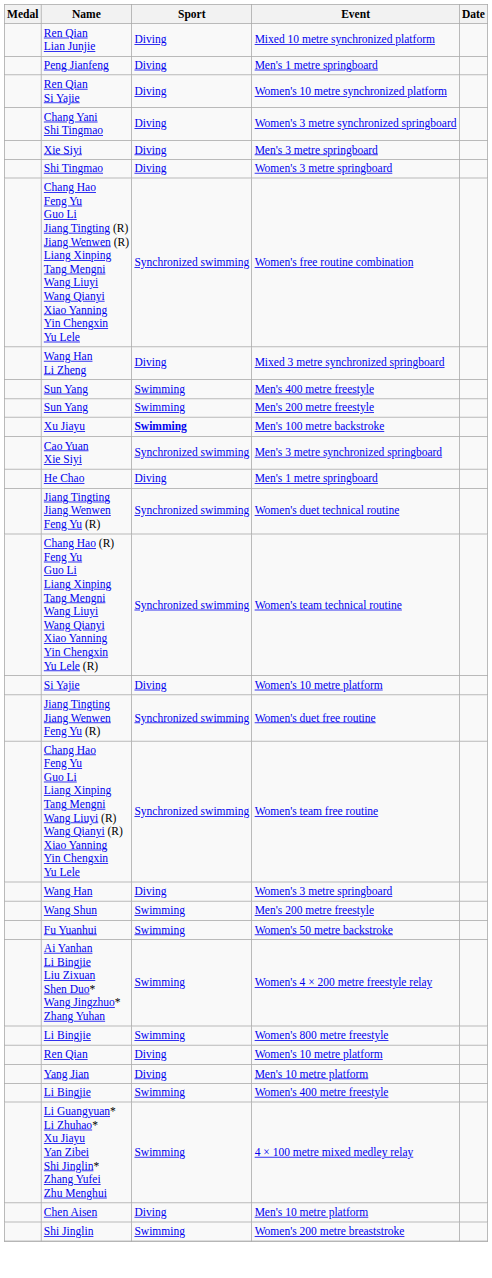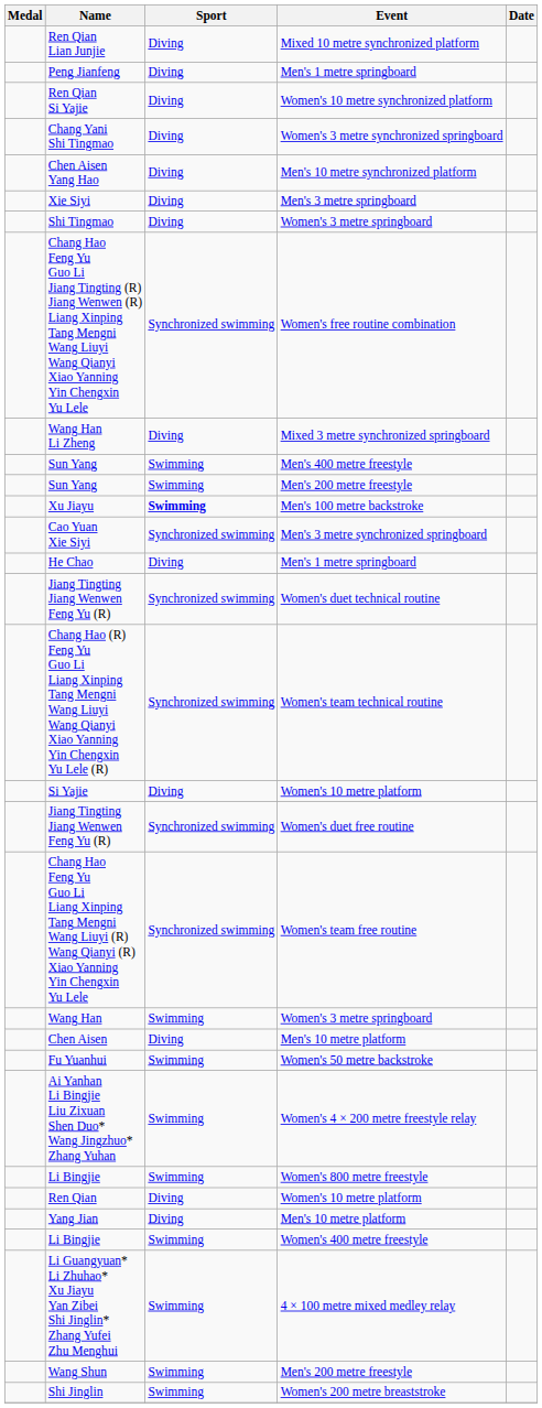+ row: Chen Aisen Yang Hao | Diving | Men's 10 metre synchronized platform
Wang Han | Sport: Diving -> Swimming
rows swapped: Chen Aisen <-> Wang Shun
